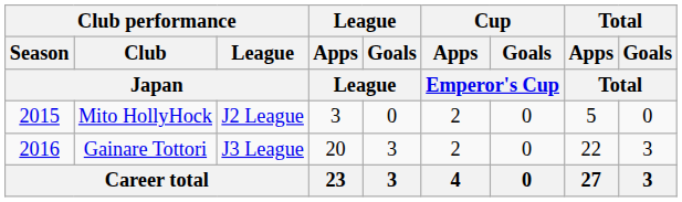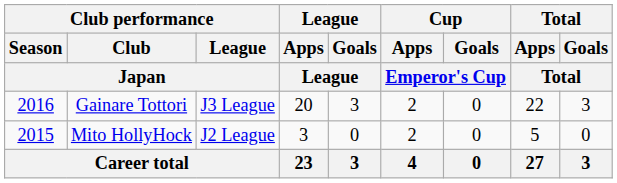rows swapped: Mito HollyHock <-> Gainare Tottori
